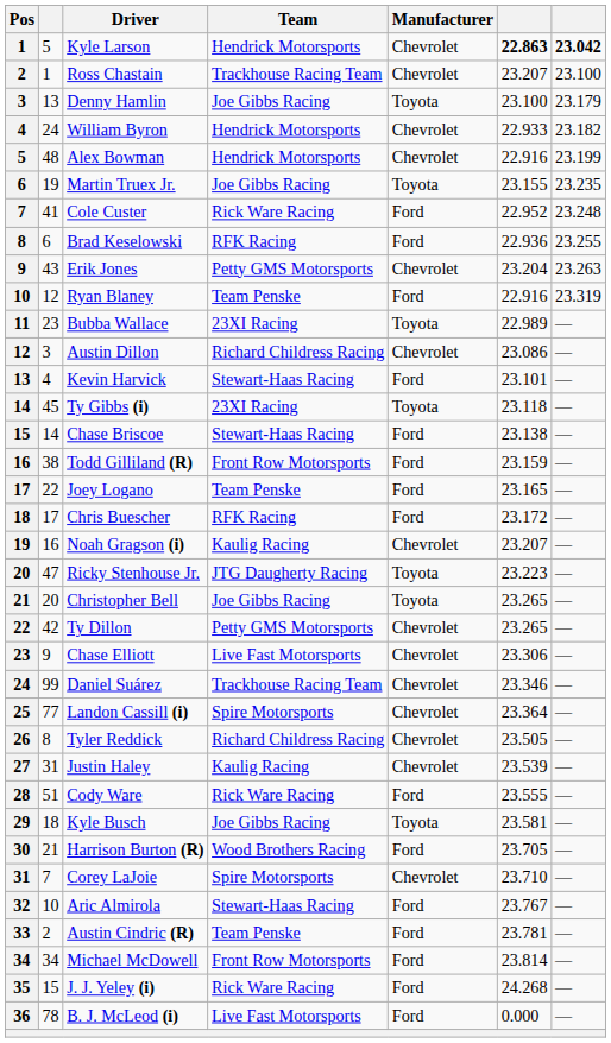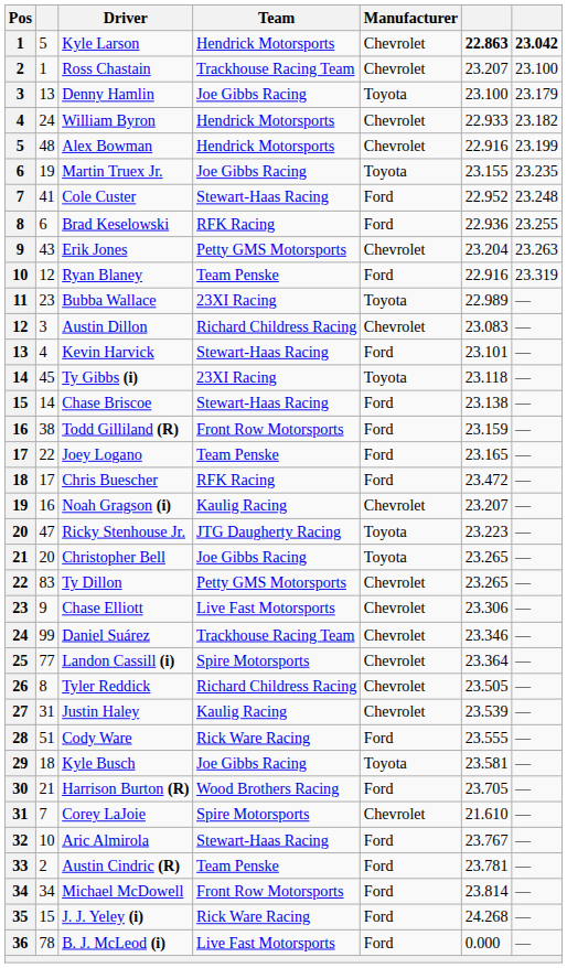Cole Custer | Team: Rick Ware Racing -> Stewart-Haas Racing
Austin Dillon | column 6: 23.086 -> 23.083
Chris Buescher | column 6: 23.172 -> 23.472
Ty Dillon | column 2: 42 -> 83
Corey LaJoie | column 6: 23.710 -> 21.610
